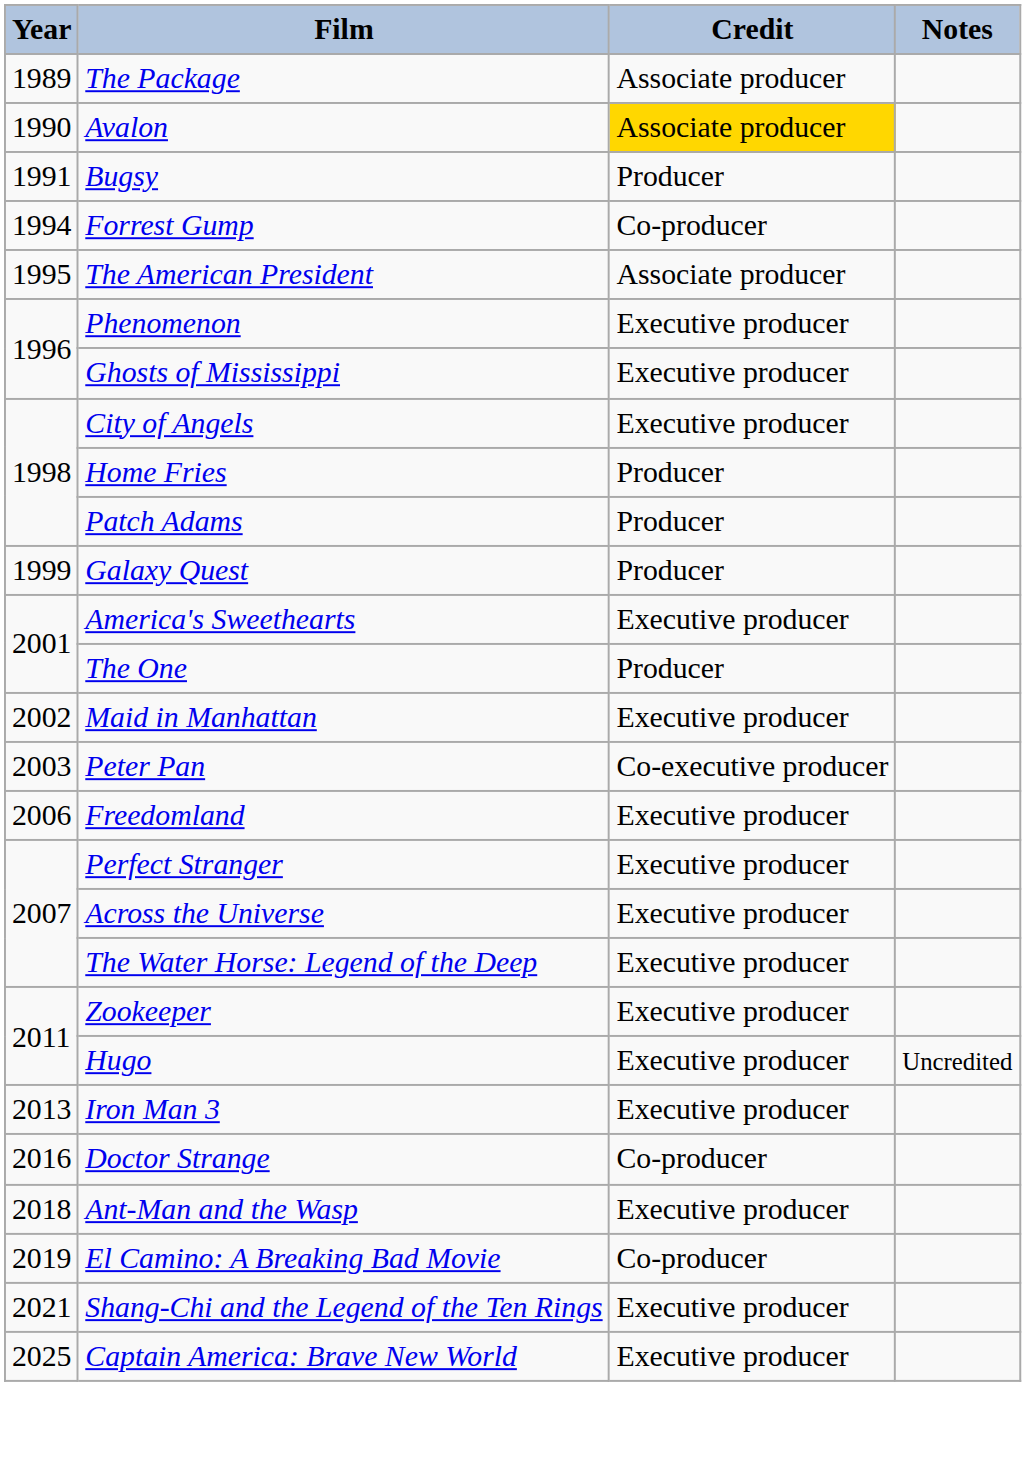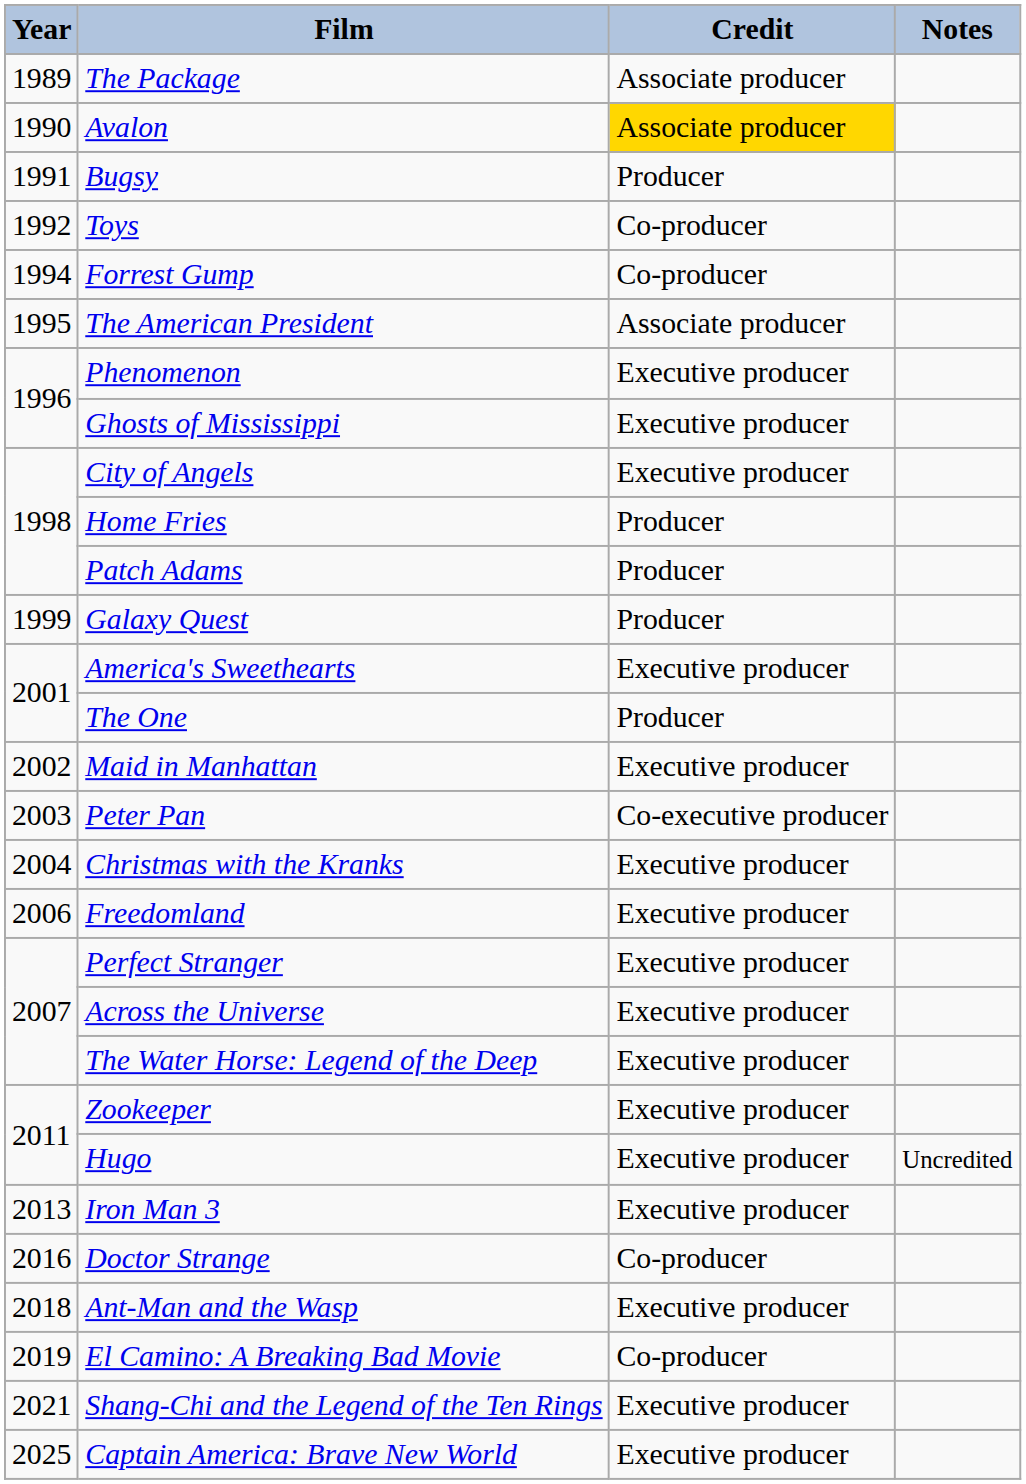+ row: 1992 | Toys | Co-producer
+ row: 2004 | Christmas with the Kranks | Executive producer
